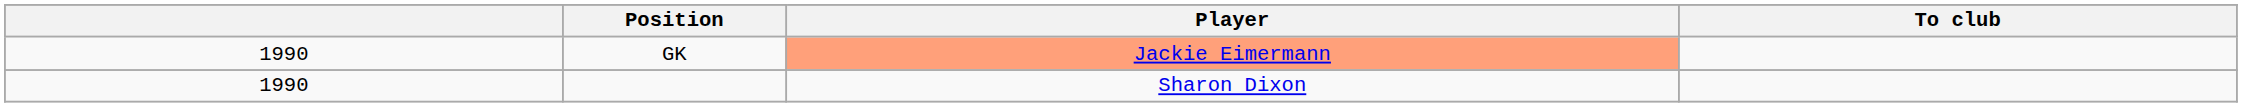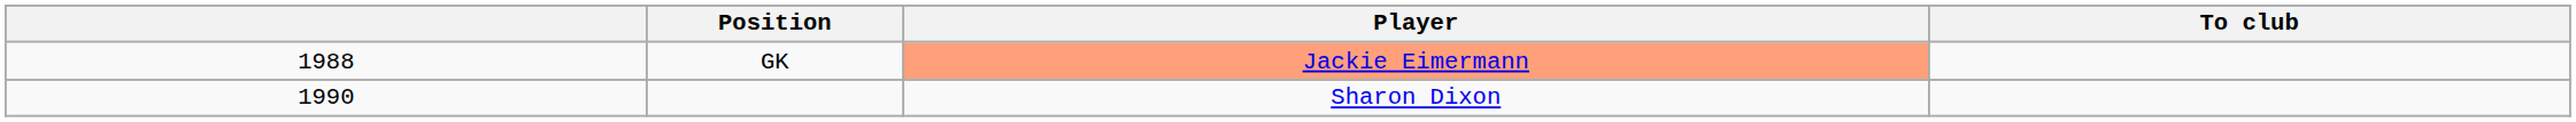GK | column 1: 1990 -> 1988
